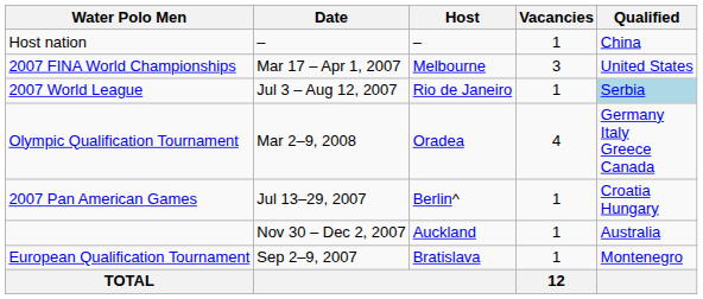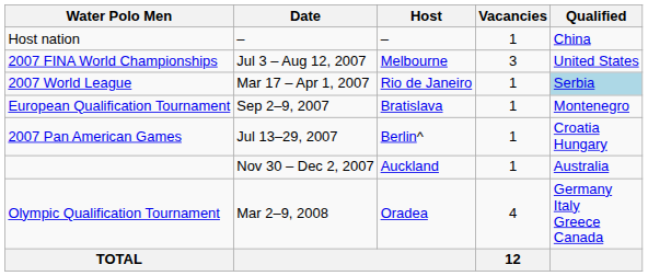2007 FINA World Championships | Date: Mar 17 – Apr 1, 2007 -> Jul 3 – Aug 12, 2007
2007 World League | Date: Jul 3 – Aug 12, 2007 -> Mar 17 – Apr 1, 2007
rows swapped: European Qualification Tournament <-> Olympic Qualification Tournament
